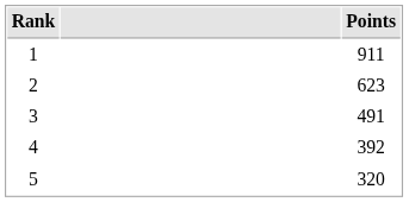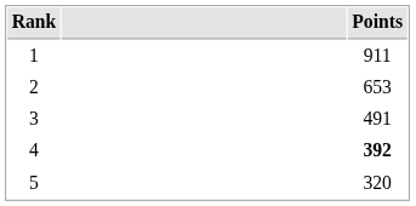2 | Points: 623 -> 653
4 | Points: normal -> bold
